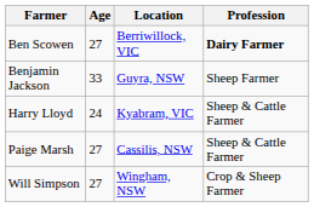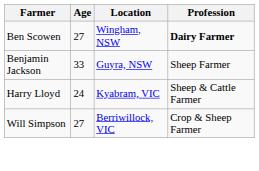Ben Scowen | Location: Berriwillock, VIC -> Wingham, NSW
- row: Paige Marsh | 27 | Cassilis, NSW | Sheep & Cattle Farmer
Will Simpson | Location: Wingham, NSW -> Berriwillock, VIC
